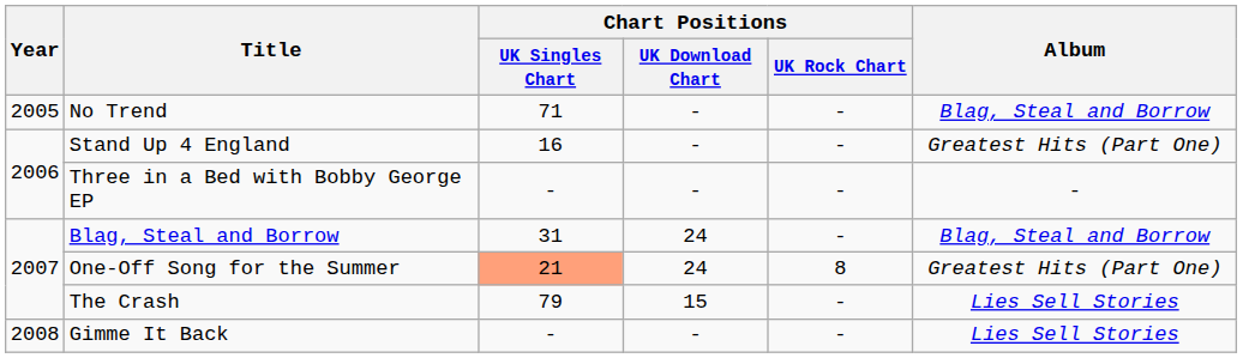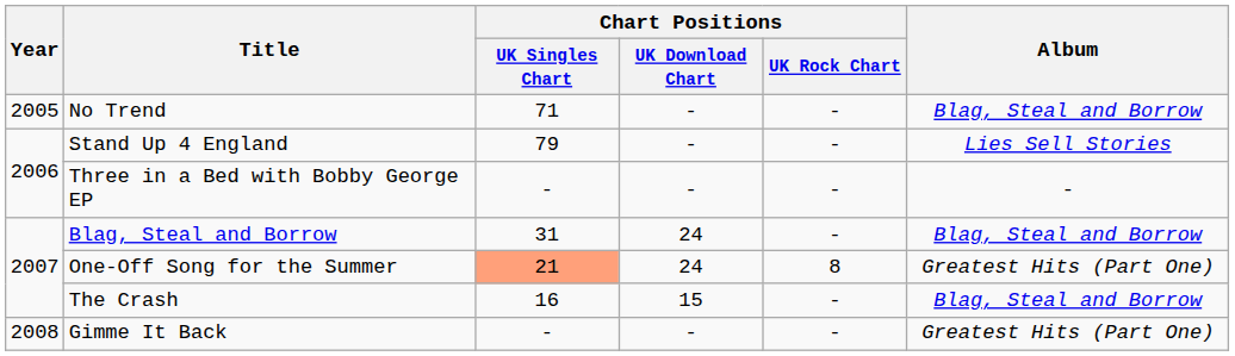Stand Up 4 England | Chart Positions / UK Singles Chart: 16 -> 79
Stand Up 4 England | Album: Greatest Hits (Part One) -> Lies Sell Stories
The Crash | Chart Positions / UK Singles Chart: 79 -> 16
The Crash | Album: Lies Sell Stories -> Blag, Steal and Borrow
Gimme It Back | Album: Lies Sell Stories -> Greatest Hits (Part One)
